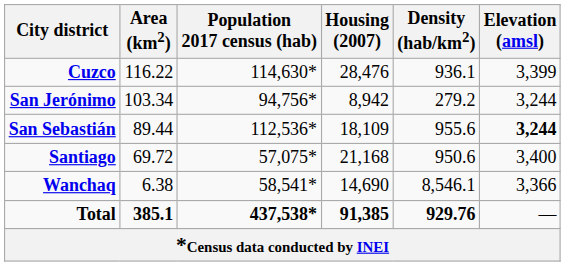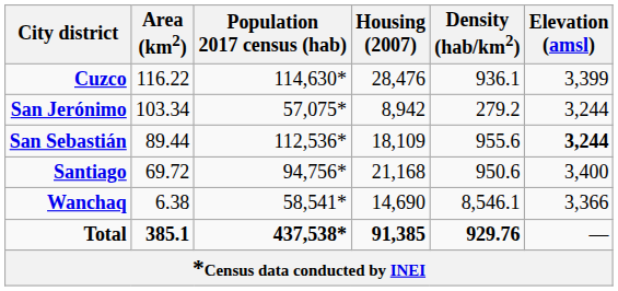San Jerónimo | Population 2017 census (hab): 94,756* -> 57,075*
Santiago | Population 2017 census (hab): 57,075* -> 94,756*
